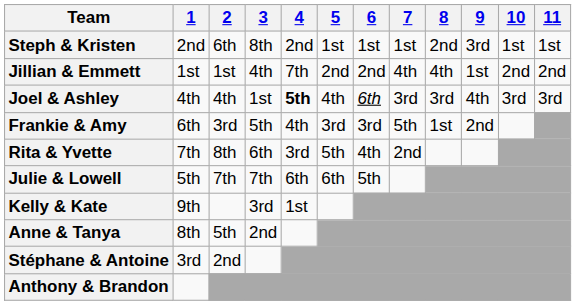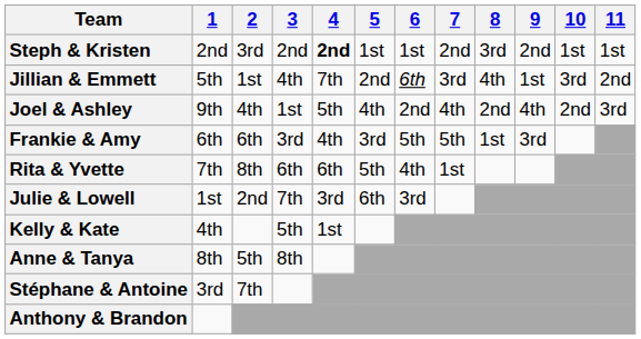Steph & Kristen | 2: 6th -> 3rd
Steph & Kristen | 3: 8th -> 2nd
Steph & Kristen | 4: normal -> bold
Steph & Kristen | 7: 1st -> 2nd
Steph & Kristen | 8: 2nd -> 3rd
Steph & Kristen | 9: 3rd -> 2nd
Jillian & Emmett | 1: 1st -> 5th
Jillian & Emmett | 6: 2nd -> 6th
Jillian & Emmett | 7: 4th -> 3rd
Jillian & Emmett | 10: 2nd -> 3rd
Joel & Ashley | 1: 4th -> 9th
Joel & Ashley | 4: bold -> normal
Joel & Ashley | 6: 6th -> 2nd
Joel & Ashley | 7: 3rd -> 4th
Joel & Ashley | 8: 3rd -> 2nd
Joel & Ashley | 10: 3rd -> 2nd
Frankie & Amy | 2: 3rd -> 6th
Frankie & Amy | 3: 5th -> 3rd
Frankie & Amy | 6: 3rd -> 5th
Frankie & Amy | 9: 2nd -> 3rd
Rita & Yvette | 4: 3rd -> 6th
Rita & Yvette | 7: 2nd -> 1st
Julie & Lowell | 1: 5th -> 1st
Julie & Lowell | 2: 7th -> 2nd
Julie & Lowell | 4: 6th -> 3rd
Julie & Lowell | 6: 5th -> 3rd
Kelly & Kate | 1: 9th -> 4th
Kelly & Kate | 3: 3rd -> 5th
Anne & Tanya | 3: 2nd -> 8th
Stéphane & Antoine | 2: 2nd -> 7th
